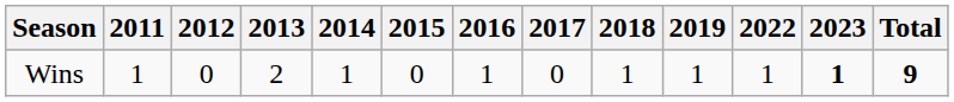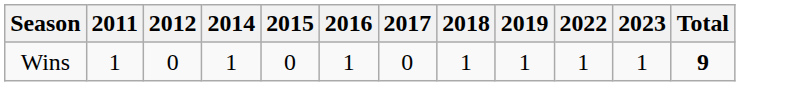- column: 2013 | 2
Wins | 2023: bold -> normal
